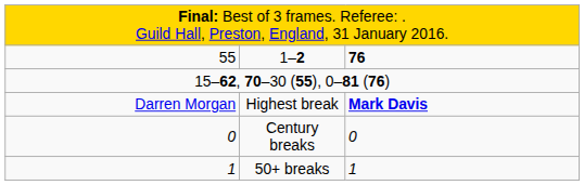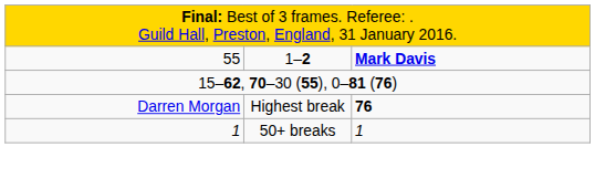1–2 | column 3: 76 -> Mark Davis
Highest break | column 3: Mark Davis -> 76
- row: 0 | Century breaks | 0
